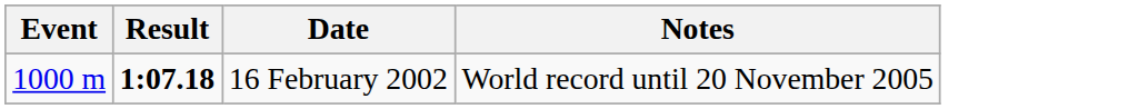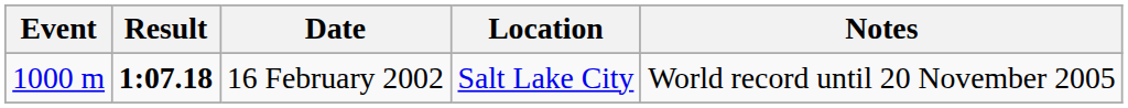+ column: Location | Salt Lake City
